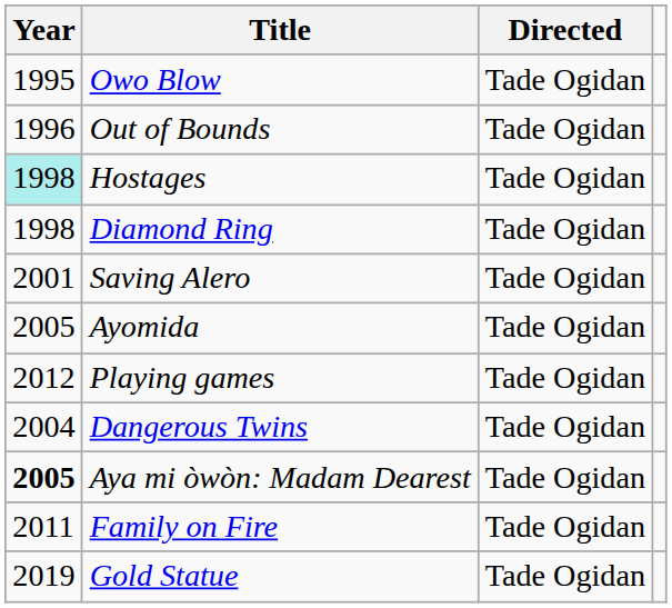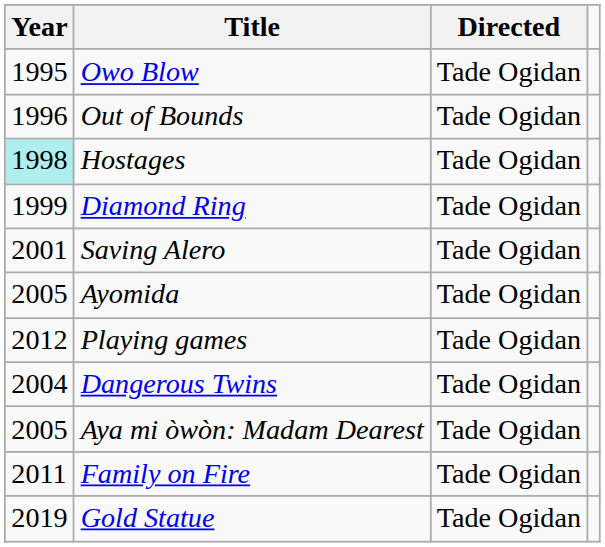Diamond Ring | Year: 1998 -> 1999
Aya mi òwòn: Madam Dearest | Year: bold -> normal
